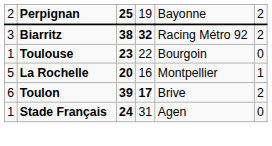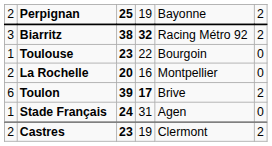La Rochelle | column 1: 5 -> 2
La Rochelle | column 6: 1 -> 0
+ row: 2 | Castres | 23 | 19 | Clermont | 2
